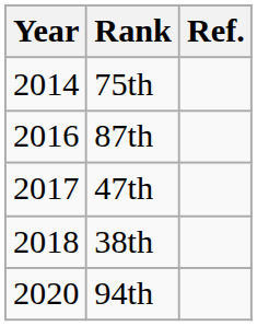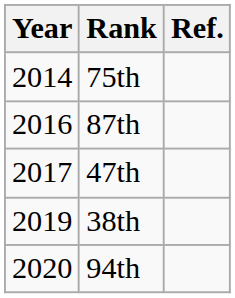38th | Year: 2018 -> 2019
